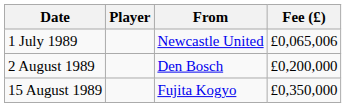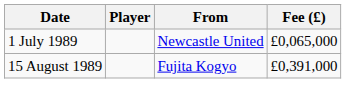1 July 1989 | Fee (£): £0,065,006 -> £0,065,000
- row: 2 August 1989 | Den Bosch | £0,200,000
15 August 1989 | Fee (£): £0,350,000 -> £0,391,000
